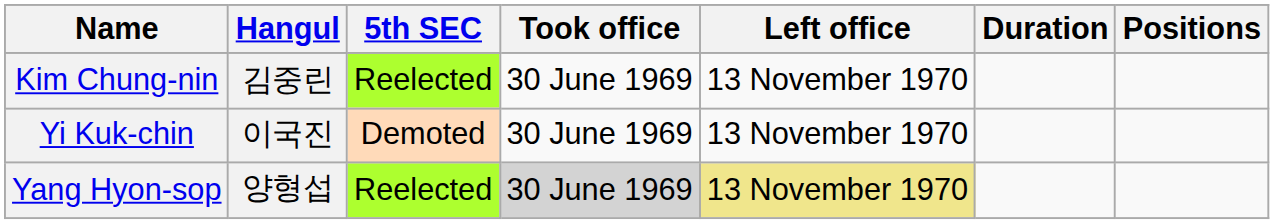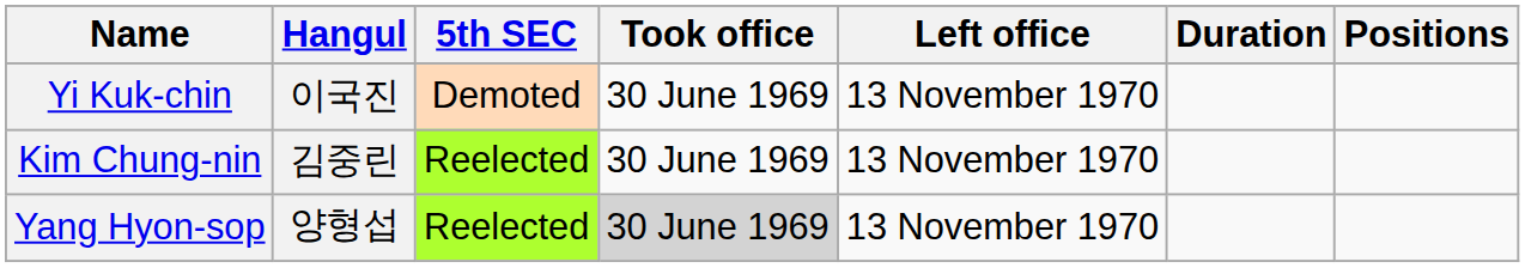rows swapped: Yi Kuk-chin <-> Kim Chung-nin
Yang Hyon-sop | Left office: khaki background -> no background
